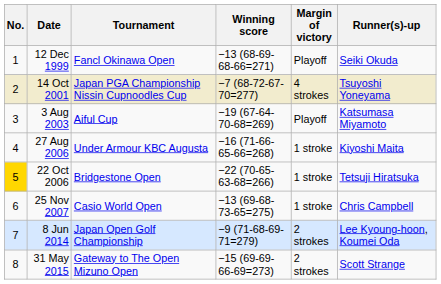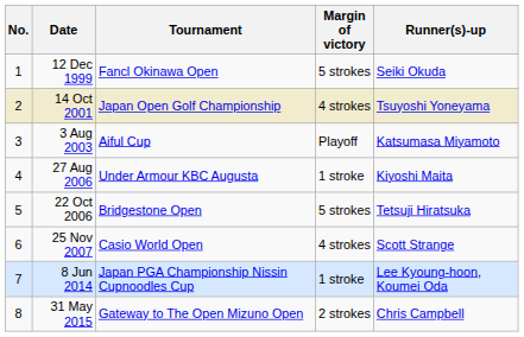- column: Winning score | −13 (68-69-68-66=271) | −7 (68-72-67-70=277) | −19 (67-64-70-68=269) | −16 (71-66-65-66=268) | −22 (70-65-63-68=266) | −13 (69-68-73-65=275) | −9 (71-68-69-71=279) | −15 (69-69-66-69=273)
12 Dec 1999 | Margin of victory: Playoff -> 5 strokes
14 Oct 2001 | Tournament: Japan PGA Championship Nissin Cupnoodles Cup -> Japan Open Golf Championship
22 Oct 2006 | No.: gold background -> no background
22 Oct 2006 | Margin of victory: 1 stroke -> 5 strokes
25 Nov 2007 | Margin of victory: 1 stroke -> 4 strokes
25 Nov 2007 | Runner(s)-up: Chris Campbell -> Scott Strange
8 Jun 2014 | Tournament: Japan Open Golf Championship -> Japan PGA Championship Nissin Cupnoodles Cup
8 Jun 2014 | Margin of victory: 2 strokes -> 1 stroke
31 May 2015 | Runner(s)-up: Scott Strange -> Chris Campbell
